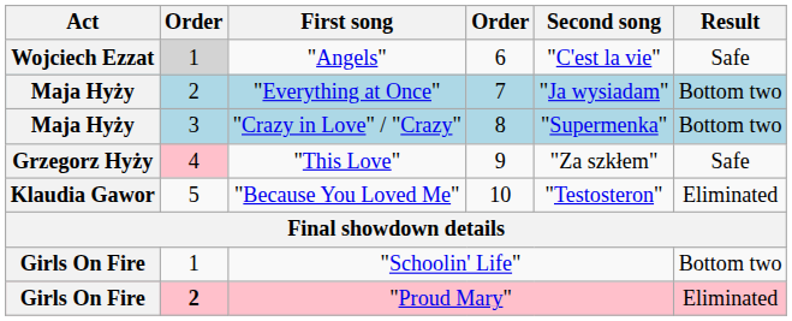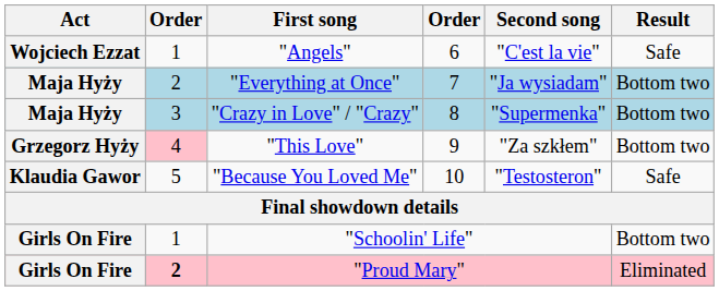"Angels" | column 2: lightgrey background -> no background
"This Love" | Result: Safe -> Bottom two
"Because You Loved Me" | Result: Eliminated -> Safe
